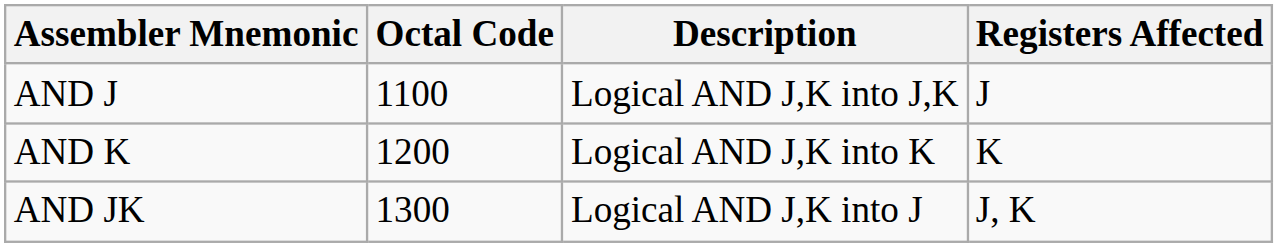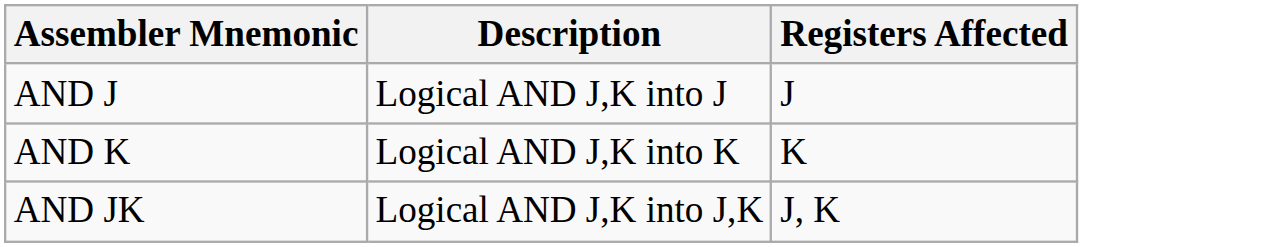- column: Octal Code | 1100 | 1200 | 1300
AND J | Description: Logical AND J,K into J,K -> Logical AND J,K into J
AND JK | Description: Logical AND J,K into J -> Logical AND J,K into J,K
